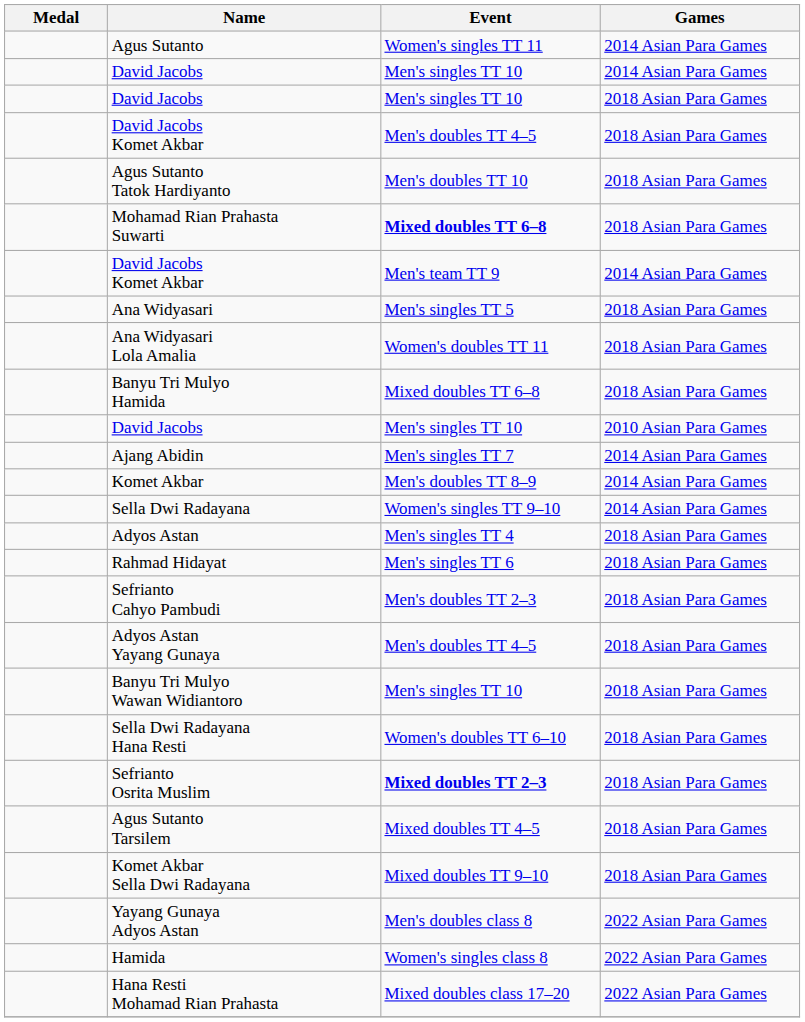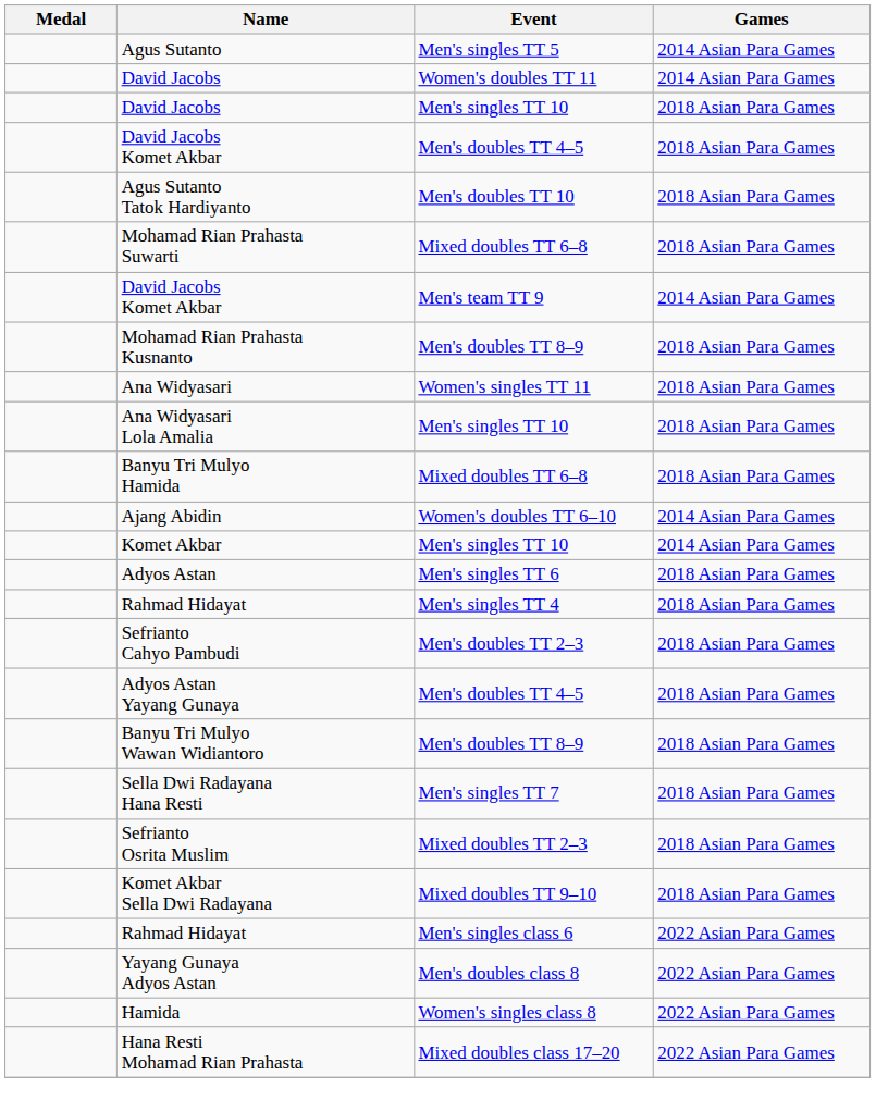Agus Sutanto | Event: Women's singles TT 11 -> Men's singles TT 5
David Jacobs / 2014 Asian Para Games | Event: Men's singles TT 10 -> Women's doubles TT 11
Mohamad Rian Prahasta Suwarti | Event: bold -> normal
+ row: Mohamad Rian Prahasta Kusnanto | Men's doubles TT 8–9 | 2018 Asian Para Games
Ana Widyasari | Event: Men's singles TT 5 -> Women's singles TT 11
Ana Widyasari Lola Amalia | Event: Women's doubles TT 11 -> Men's singles TT 10
- row: David Jacobs | Men's singles TT 10 | 2010 Asian Para Games
Ajang Abidin | Event: Men's singles TT 7 -> Women's doubles TT 6–10
Komet Akbar | Event: Men's doubles TT 8–9 -> Men's singles TT 10
- row: Sella Dwi Radayana | Women's singles TT 9–10 | 2014 Asian Para Games
Adyos Astan | Event: Men's singles TT 4 -> Men's singles TT 6
Rahmad Hidayat / 2018 Asian Para Games | Event: Men's singles TT 6 -> Men's singles TT 4
Banyu Tri Mulyo Wawan Widiantoro | Event: Men's singles TT 10 -> Men's doubles TT 8–9
Sella Dwi Radayana Hana Resti | Event: Women's doubles TT 6–10 -> Men's singles TT 7
Sefrianto Osrita Muslim | Event: bold -> normal
- row: Agus Sutanto Tarsilem | Mixed doubles TT 4–5 | 2018 Asian Para Games
+ row: Rahmad Hidayat | Men's singles class 6 | 2022 Asian Para Games
